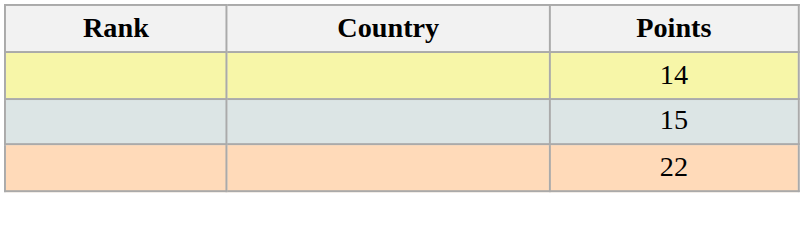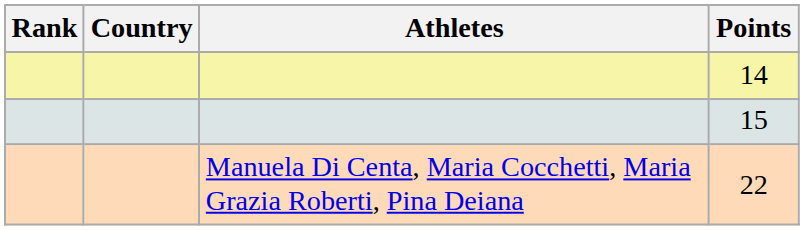+ column: Athletes | Manuela Di Centa, Maria Cocchetti, Maria Grazia Roberti, Pina Deiana
